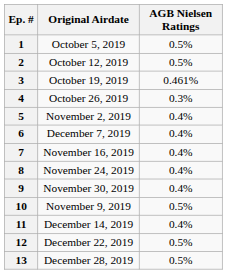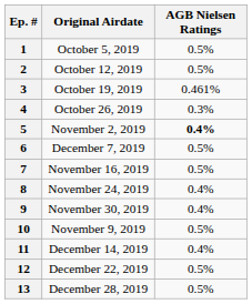5 | AGB Nielsen Ratings: normal -> bold
6 | AGB Nielsen Ratings: 0.4% -> 0.5%
7 | AGB Nielsen Ratings: 0.4% -> 0.5%
